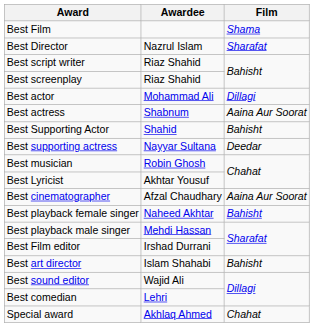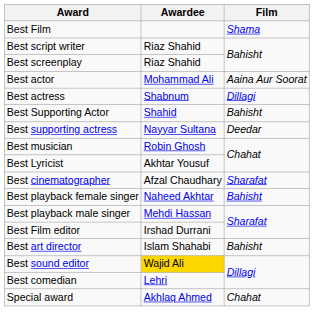- row: Best Director | Nazrul Islam | Sharafat
Best actor | Film: Dillagi -> Aaina Aur Soorat
Best actress | Film: Aaina Aur Soorat -> Dillagi
Best cinematographer | Film: Aaina Aur Soorat -> Sharafat
Best sound editor | Awardee: no background -> gold background
